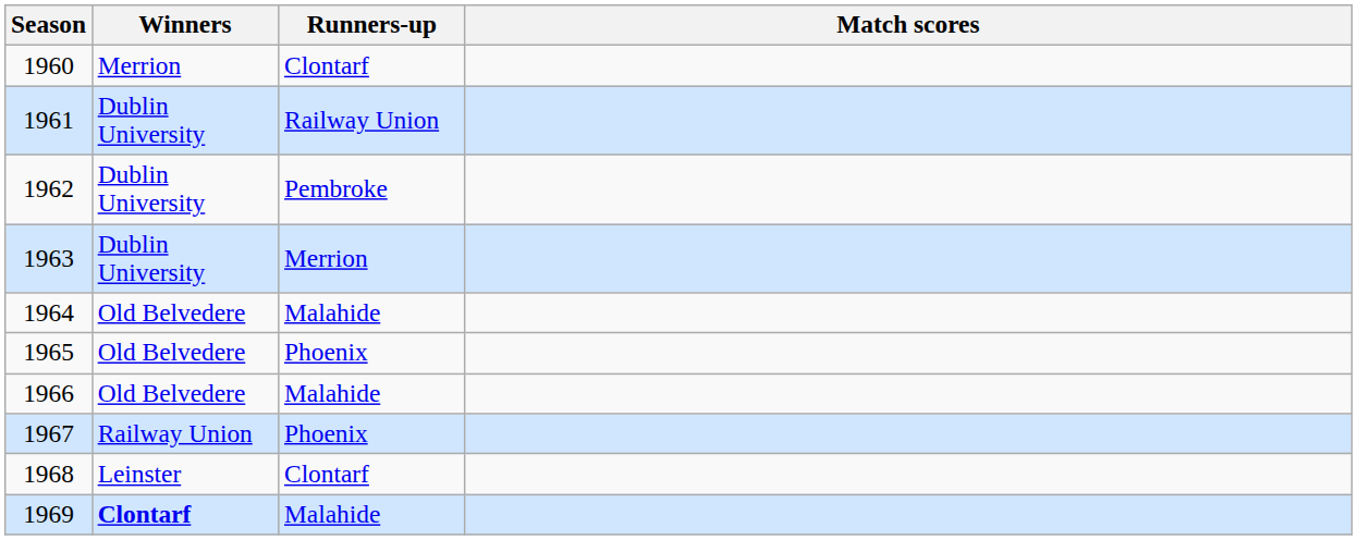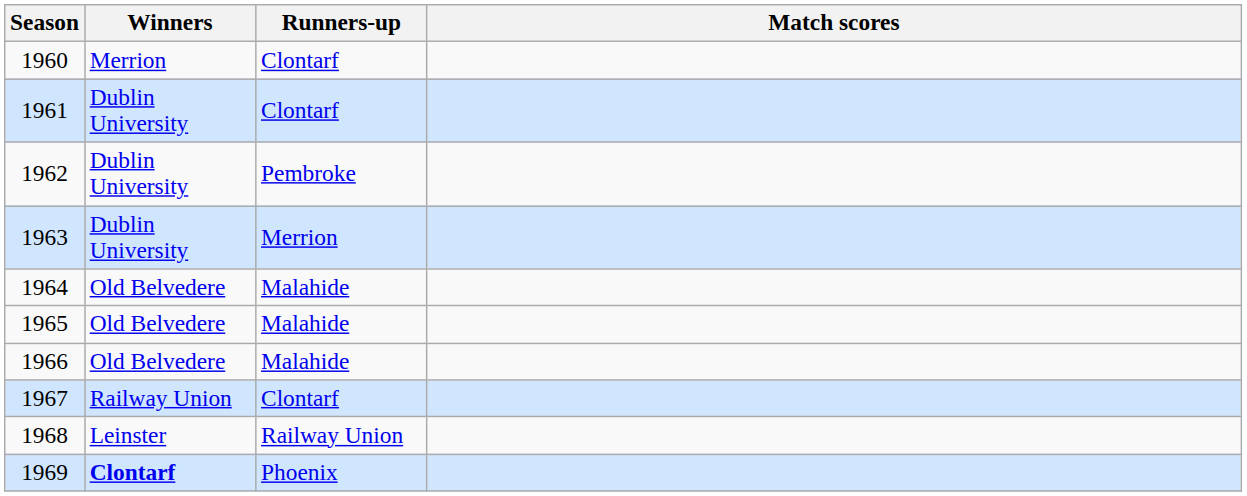1961 | Runners-up: Railway Union -> Clontarf
1965 | Runners-up: Phoenix -> Malahide
1967 | Runners-up: Phoenix -> Clontarf
1968 | Runners-up: Clontarf -> Railway Union
1969 | Runners-up: Malahide -> Phoenix
